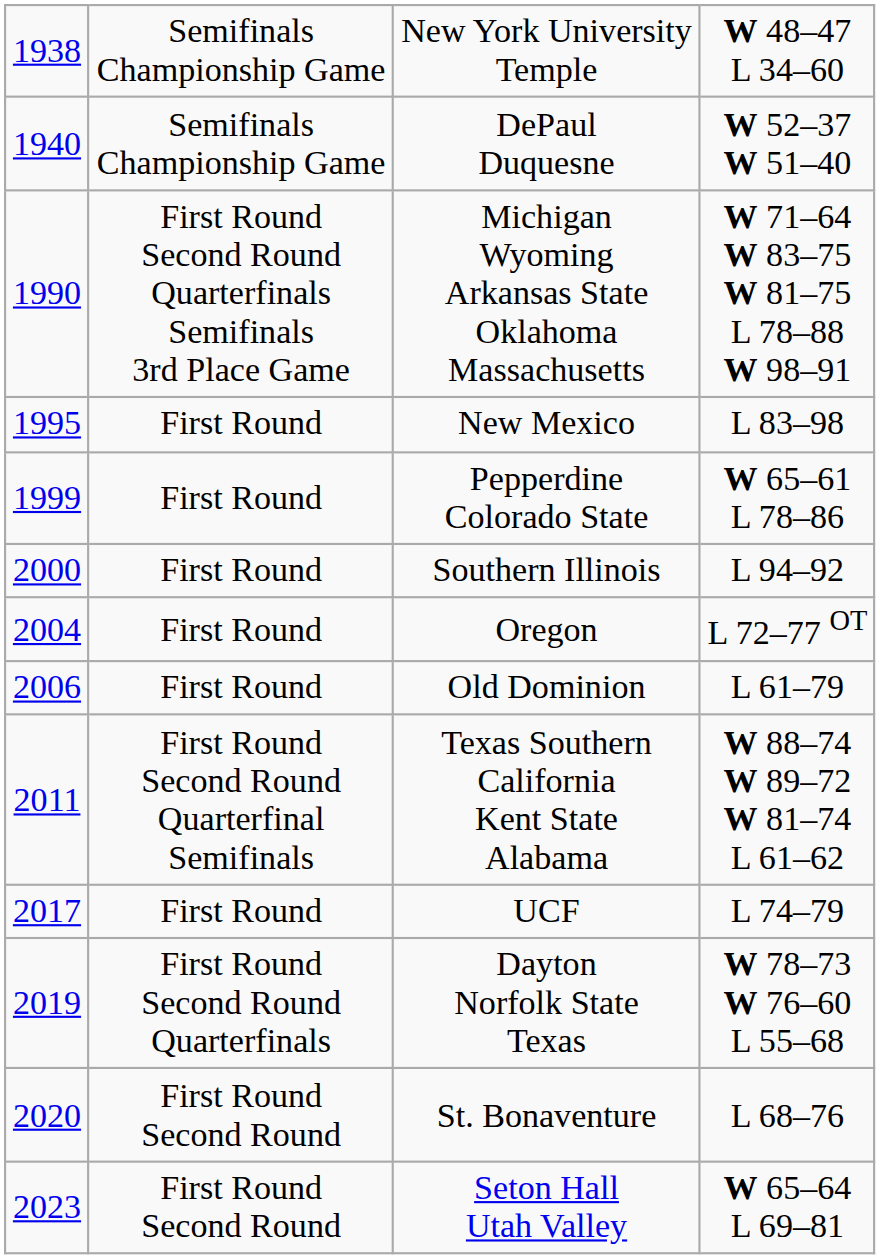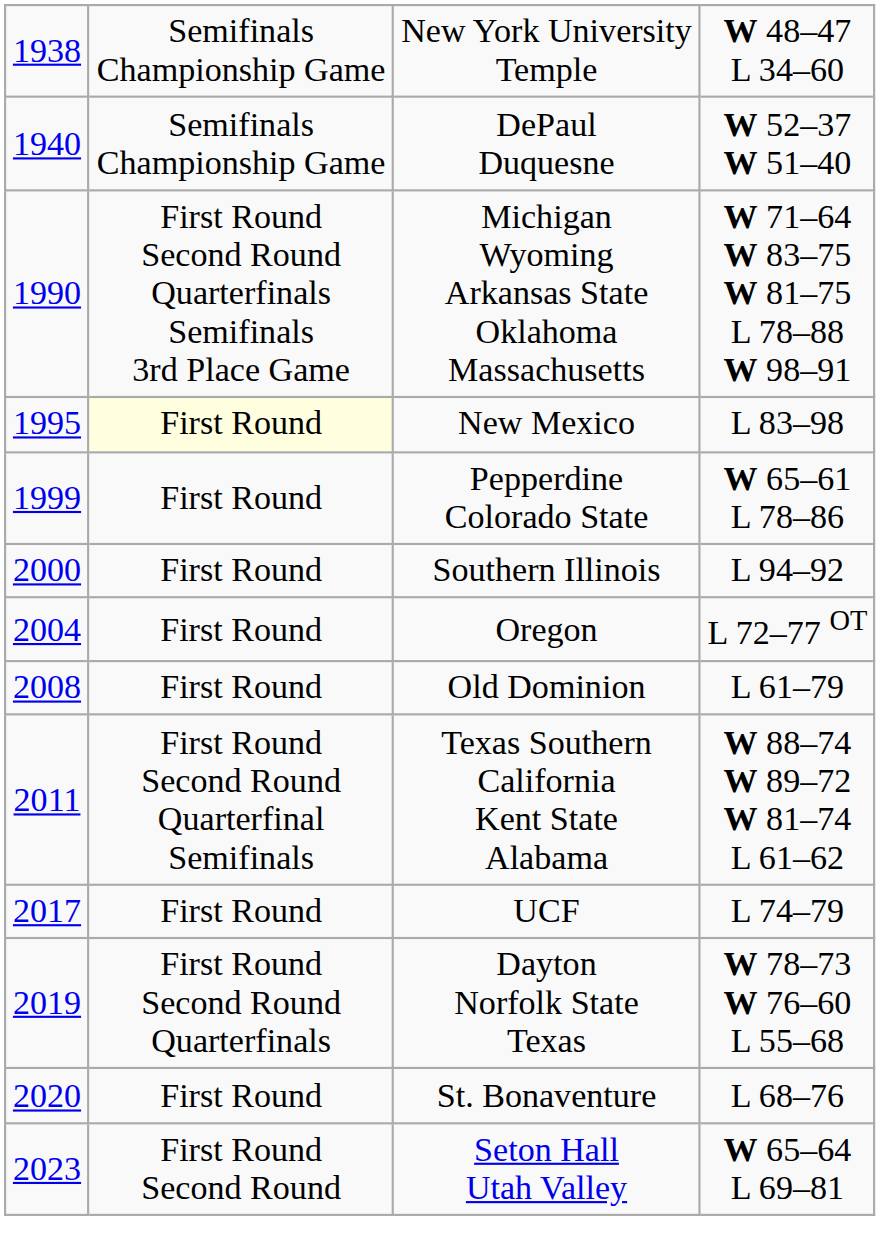New Mexico | column 2: no background -> lightyellow background
Old Dominion | column 1: 2006 -> 2008
St. Bonaventure | column 2: First Round Second Round -> First Round
